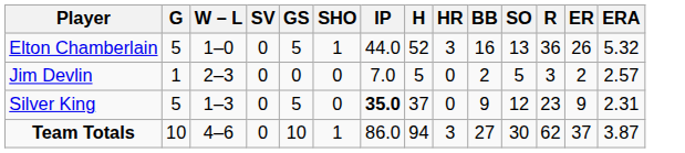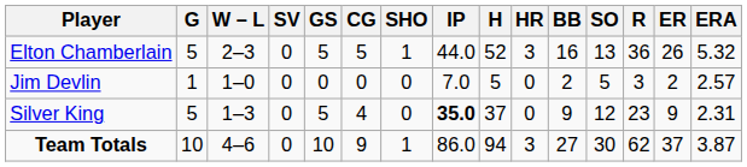+ column: CG | 5 | 0 | 4 | 9
Elton Chamberlain | W – L: 1–0 -> 2–3
Jim Devlin | W – L: 2–3 -> 1–0
